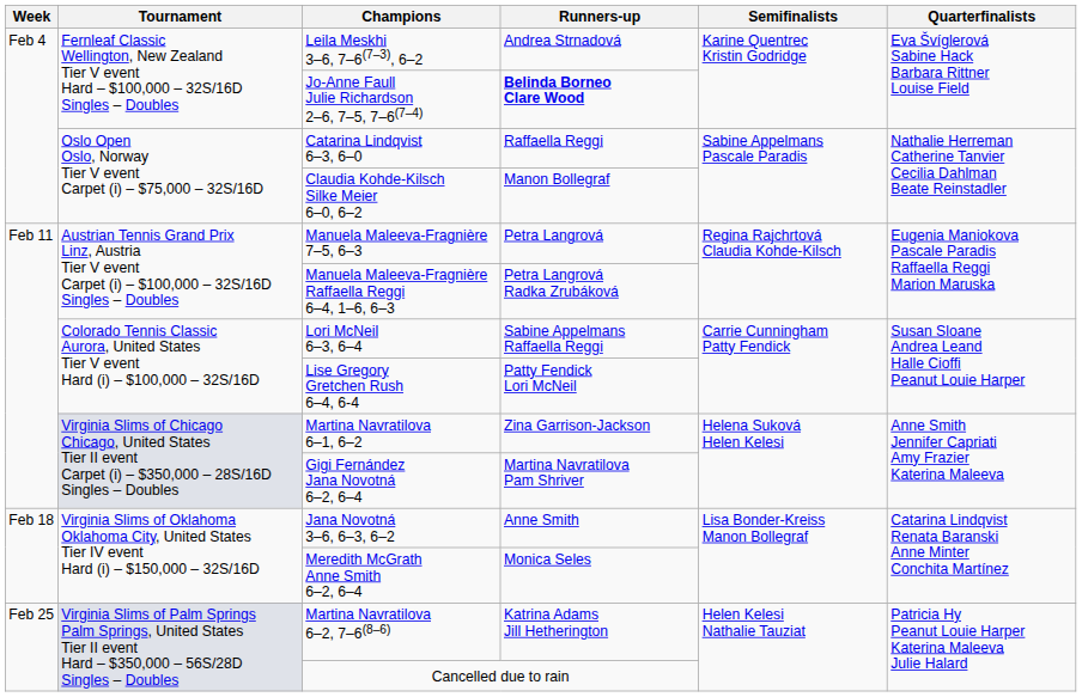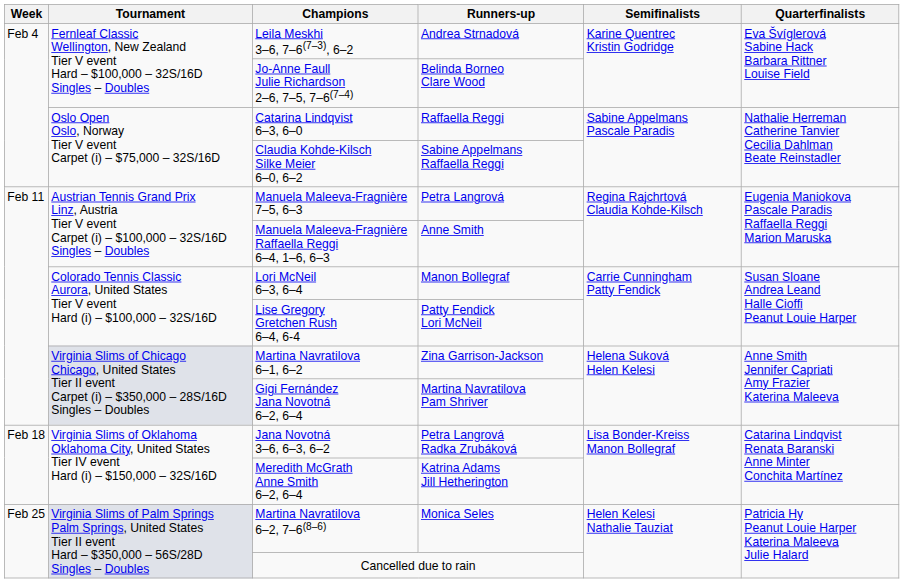Jo-Anne Faull Julie Richardson 2–6, 7–5, 7–6(7–4) | Runners-up: bold -> normal
Claudia Kohde-Kilsch Silke Meier 6–0, 6–2 | Runners-up: Manon Bollegraf -> Sabine Appelmans Raffaella Reggi
Manuela Maleeva-Fragnière Raffaella Reggi 6–4, 1–6, 6–3 | Runners-up: Petra Langrová Radka Zrubáková -> Anne Smith
Lori McNeil 6–3, 6–4 | Runners-up: Sabine Appelmans Raffaella Reggi -> Manon Bollegraf
Jana Novotná 3–6, 6–3, 6–2 | Runners-up: Anne Smith -> Petra Langrová Radka Zrubáková
Meredith McGrath Anne Smith 6–2, 6–4 | Runners-up: Monica Seles -> Katrina Adams Jill Hetherington
Martina Navratilova 6–2, 7–6(8–6) | Runners-up: Katrina Adams Jill Hetherington -> Monica Seles
